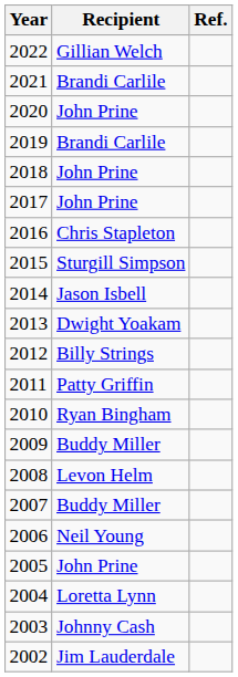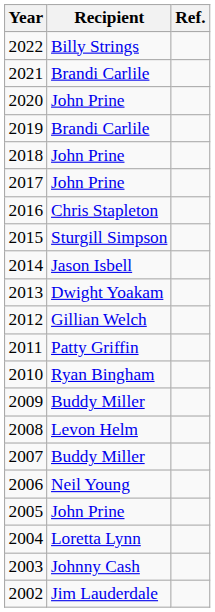2022 | Recipient: Gillian Welch -> Billy Strings
2012 | Recipient: Billy Strings -> Gillian Welch
